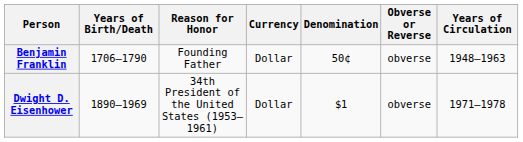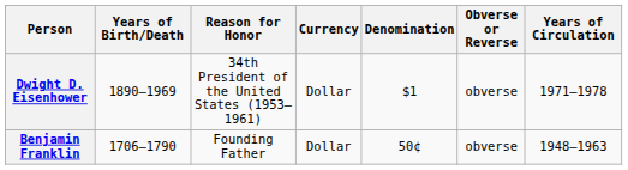rows swapped: Dwight D. Eisenhower <-> Benjamin Franklin
